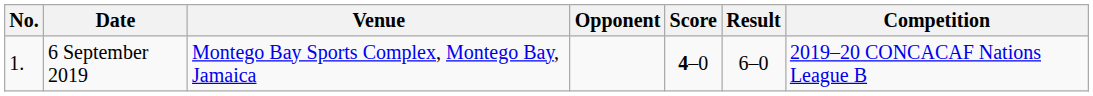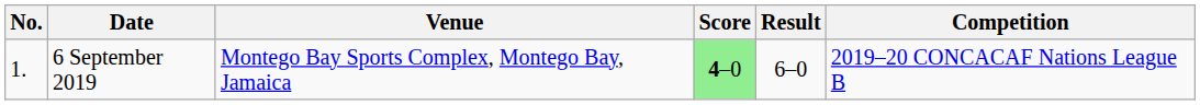- column: Opponent
6 September 2019 | Score: no background -> lightgreen background
